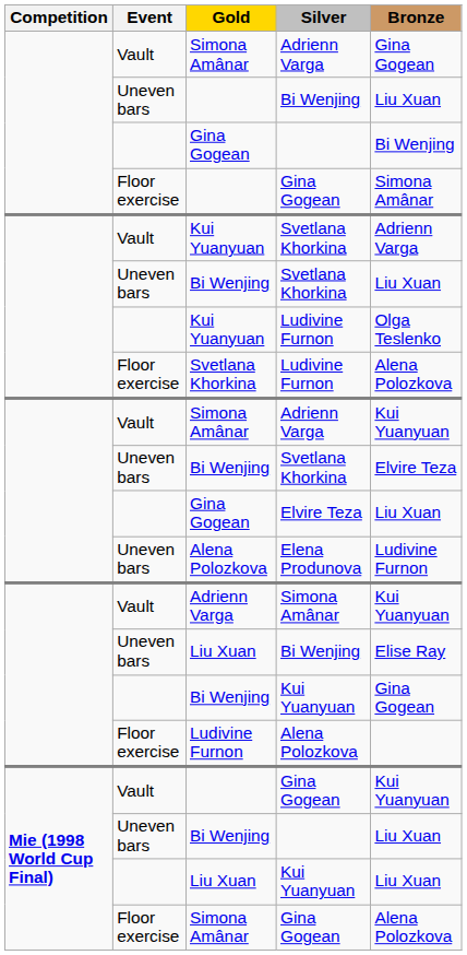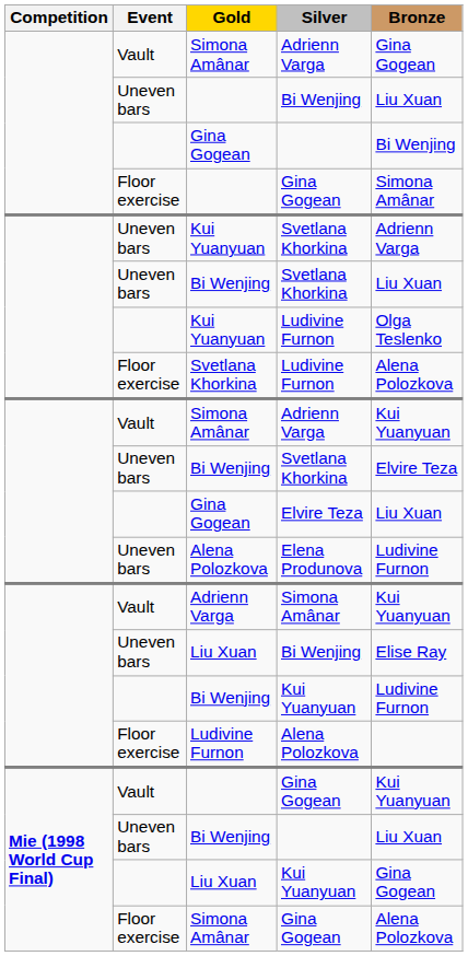Kui Yuanyuan / Svetlana Khorkina | Event: Vault -> Uneven bars
Bi Wenjing / Kui Yuanyuan | Bronze: Gina Gogean -> Ludivine Furnon
Liu Xuan / Kui Yuanyuan | Bronze: Liu Xuan -> Gina Gogean
